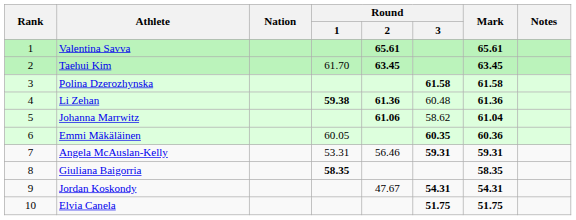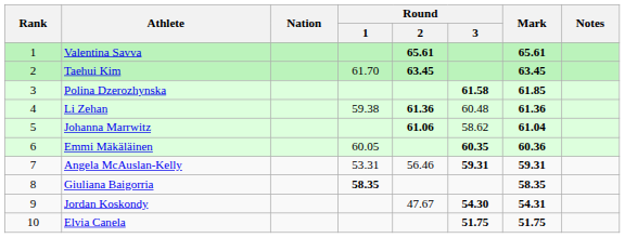Polina Dzerozhynska | Mark: 61.58 -> 61.85
Li Zehan | Round / 1: bold -> normal
Jordan Koskondy | Round / 3: 54.31 -> 54.30
